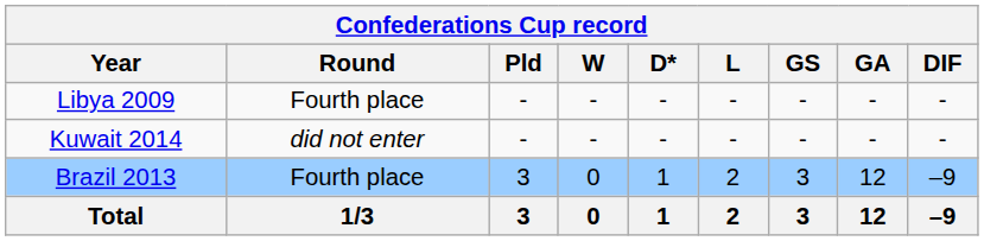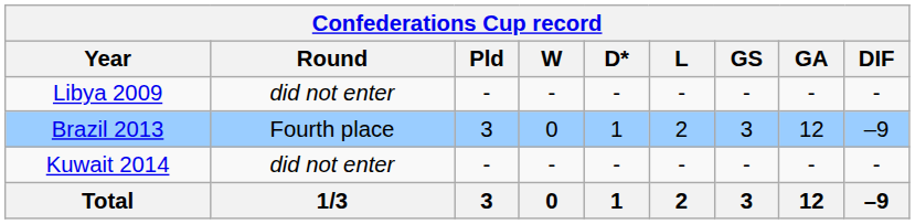Libya 2009 | Round: Fourth place -> did not enter
rows swapped: Brazil 2013 <-> Kuwait 2014
